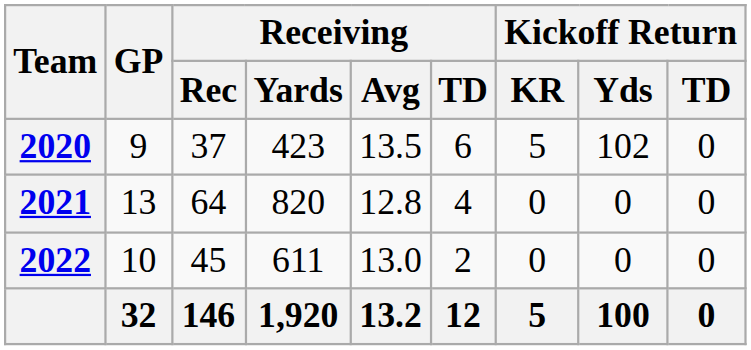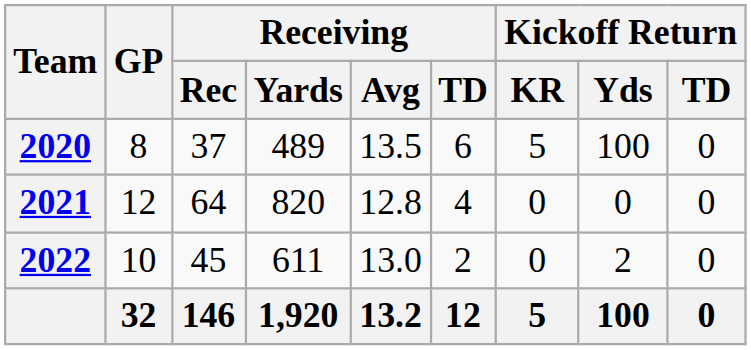2020 | GP: 9 -> 8
2020 | Receiving / Yards: 423 -> 489
2020 | Kickoff Return / Yds: 102 -> 100
2021 | GP: 13 -> 12
2022 | Kickoff Return / Yds: 0 -> 2
